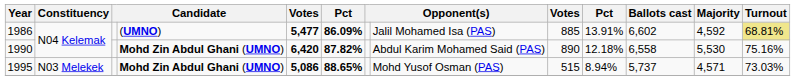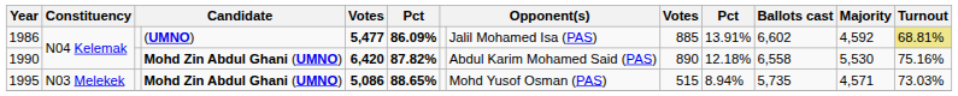1995 | Ballots cast: 5,737 -> 5,735
